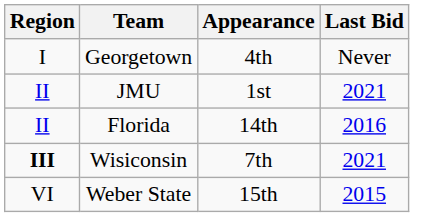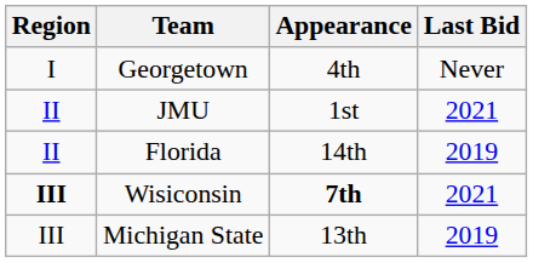Florida | Last Bid: 2016 -> 2019
Wisiconsin | Appearance: normal -> bold
+ row: III | Michigan State | 13th | 2019
- row: VI | Weber State | 15th | 2015
